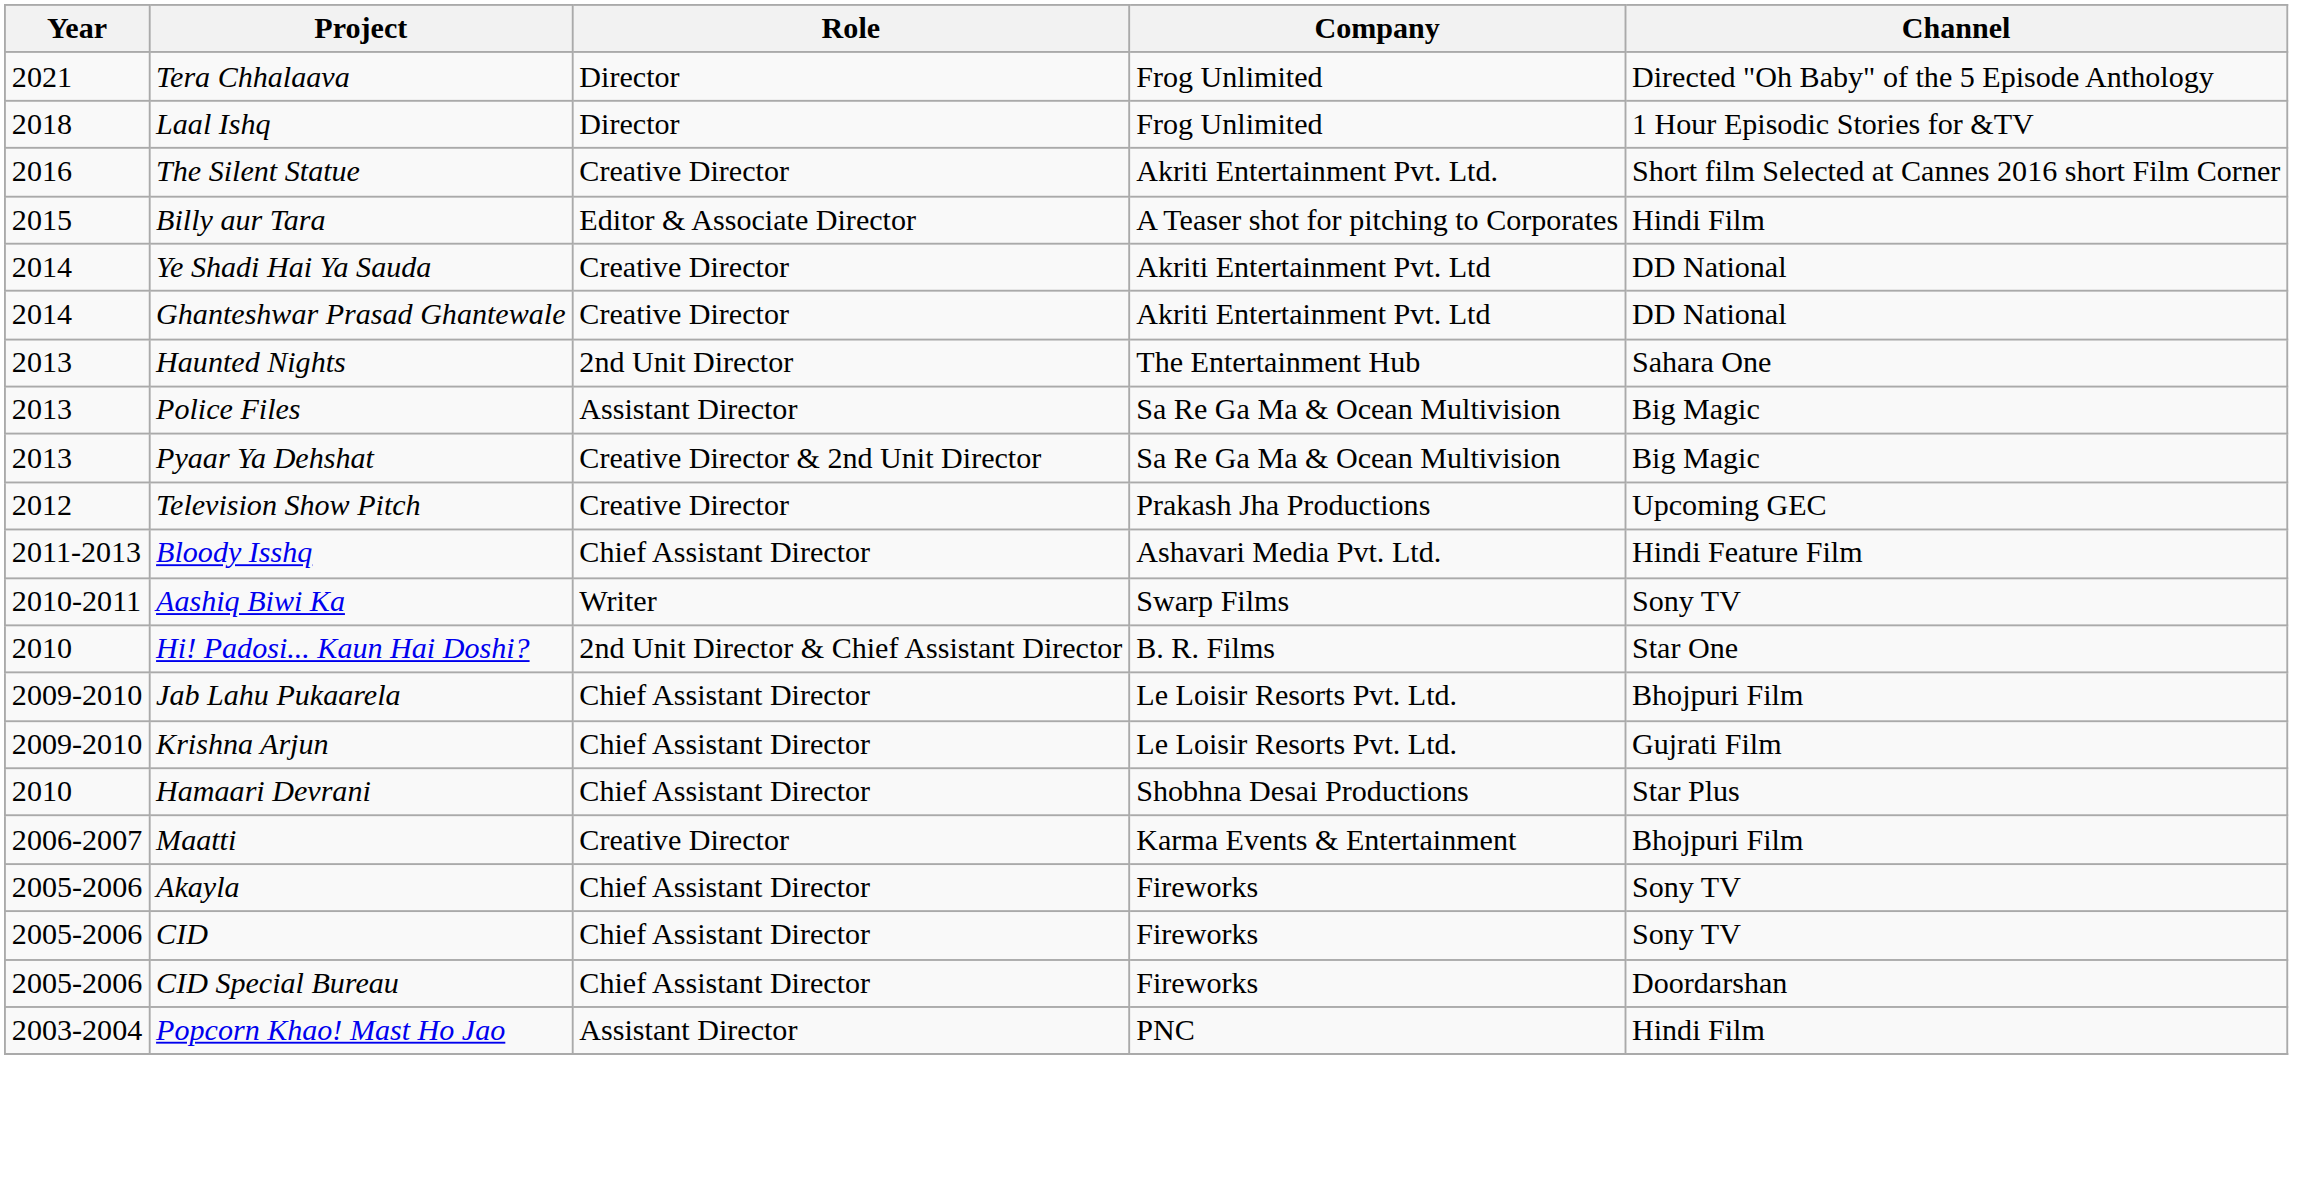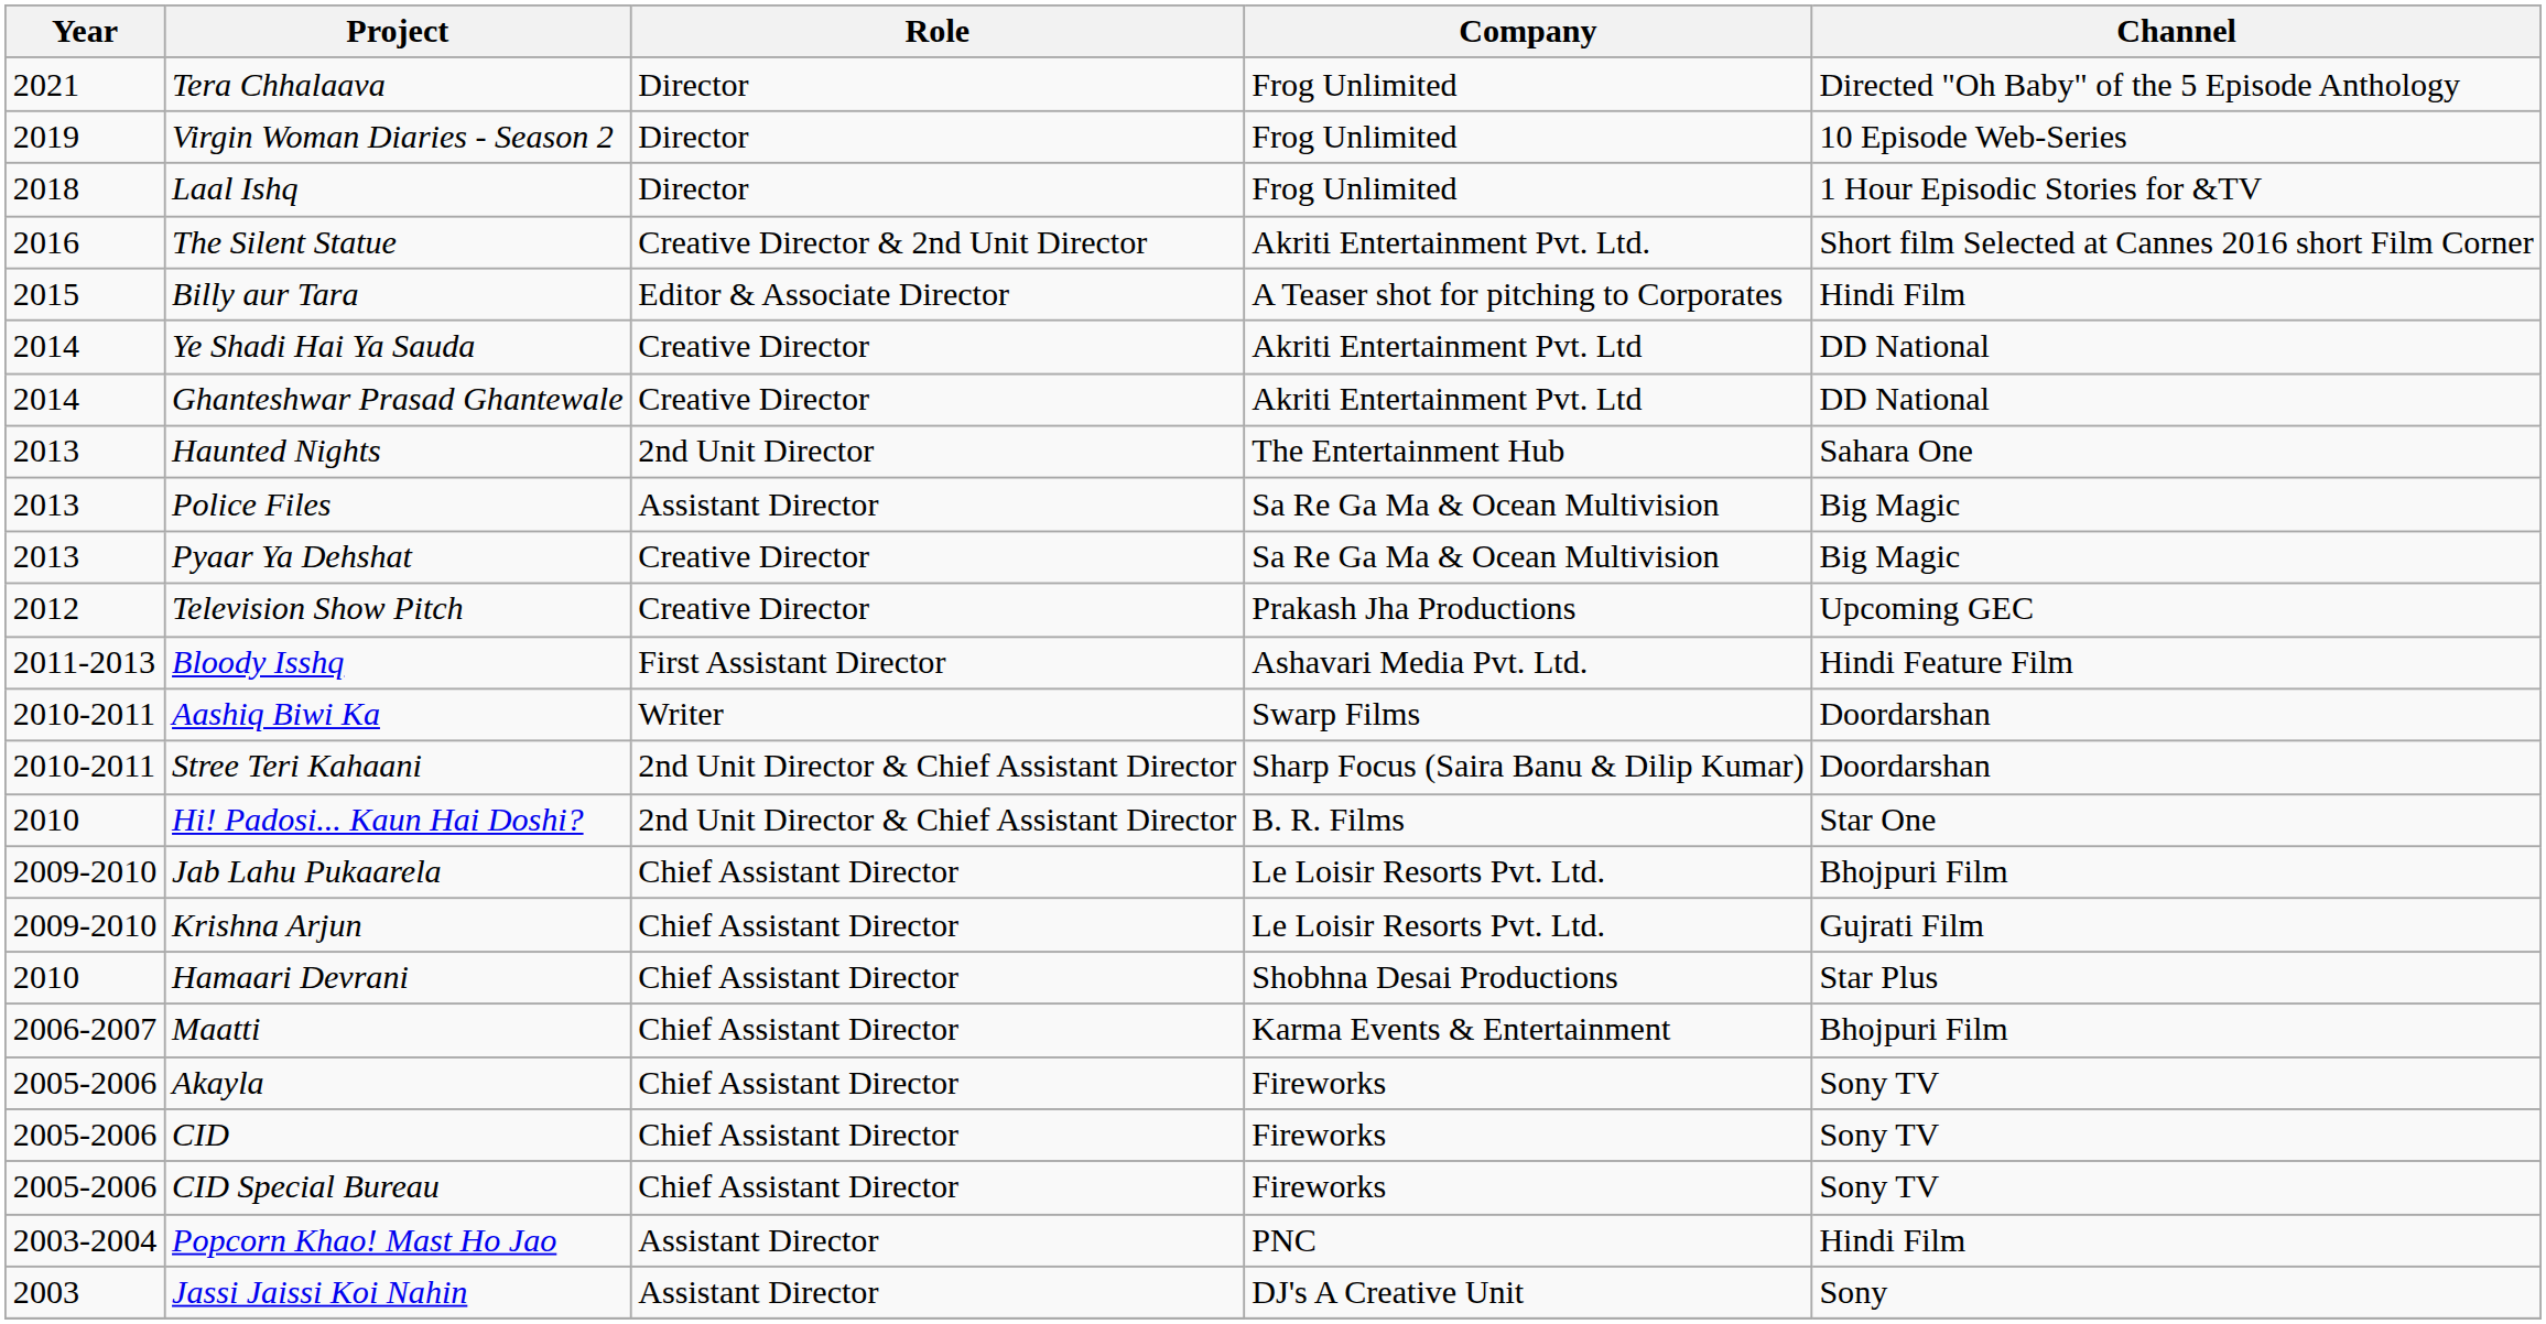+ row: 2019 | Virgin Woman Diaries - Season 2 | Director | Frog Unlimited | 10 Episode Web-Series
The Silent Statue | Role: Creative Director -> Creative Director & 2nd Unit Director
Pyaar Ya Dehshat | Role: Creative Director & 2nd Unit Director -> Creative Director
Bloody Isshq | Role: Chief Assistant Director -> First Assistant Director
Aashiq Biwi Ka | Channel: Sony TV -> Doordarshan
+ row: 2010-2011 | Stree Teri Kahaani | 2nd Unit Director & Chief Assistant Director | Sharp Focus (Saira Banu & Dilip Kumar) | Doordarshan
Maatti | Role: Creative Director -> Chief Assistant Director
CID Special Bureau | Channel: Doordarshan -> Sony TV
+ row: 2003 | Jassi Jaissi Koi Nahin | Assistant Director | DJ's A Creative Unit | Sony
